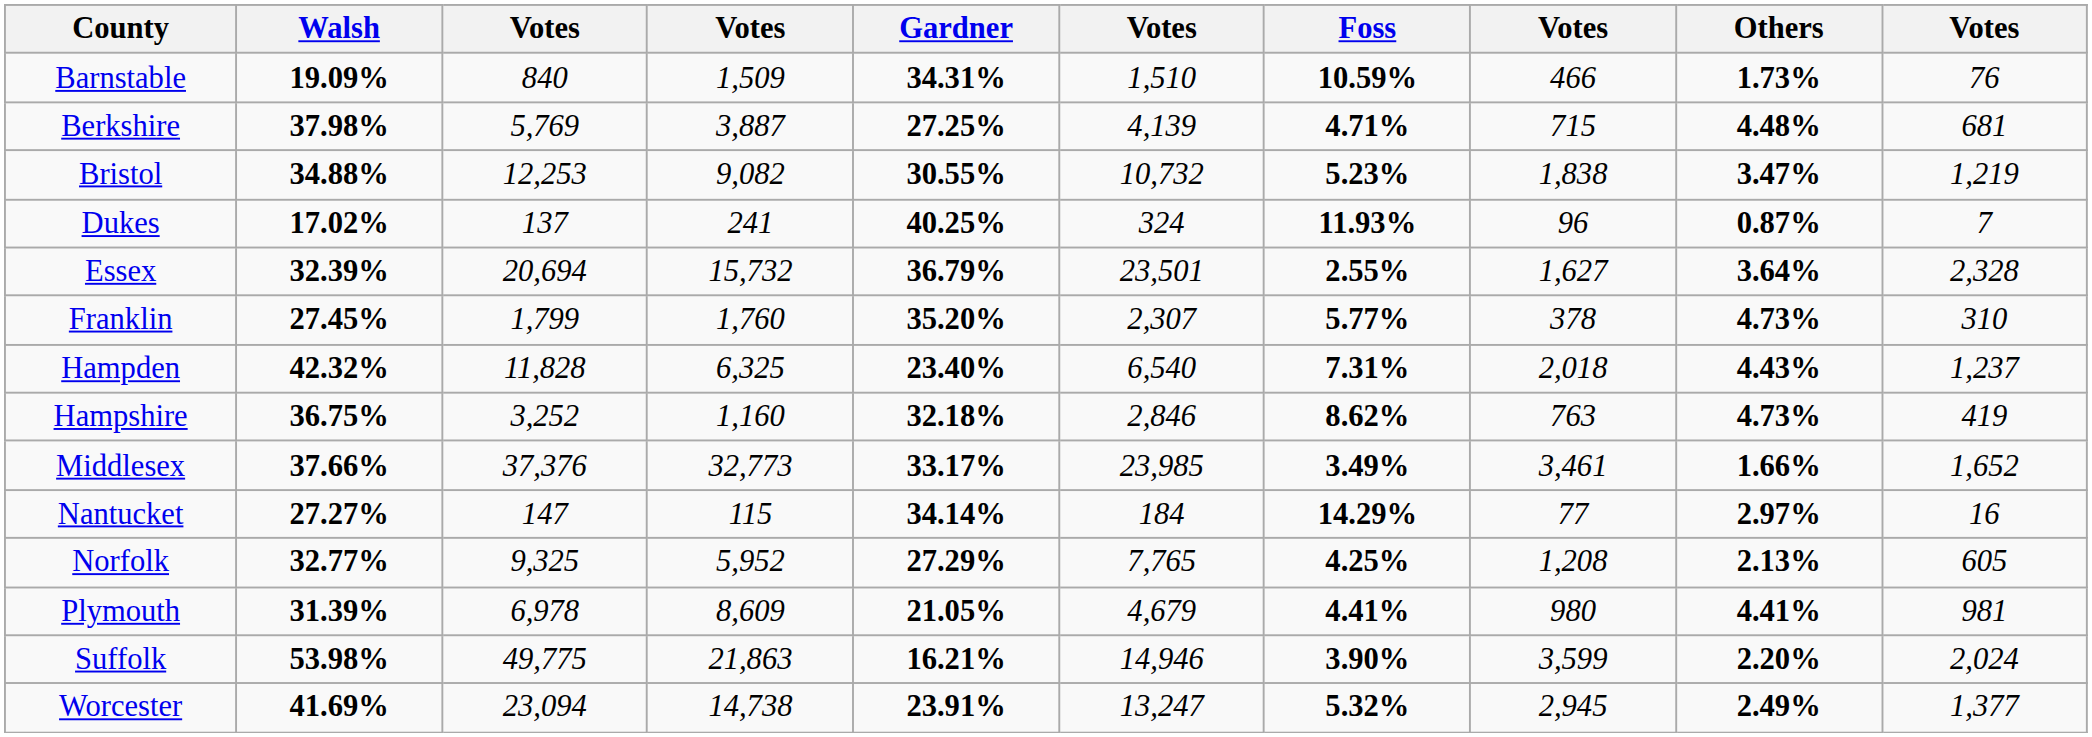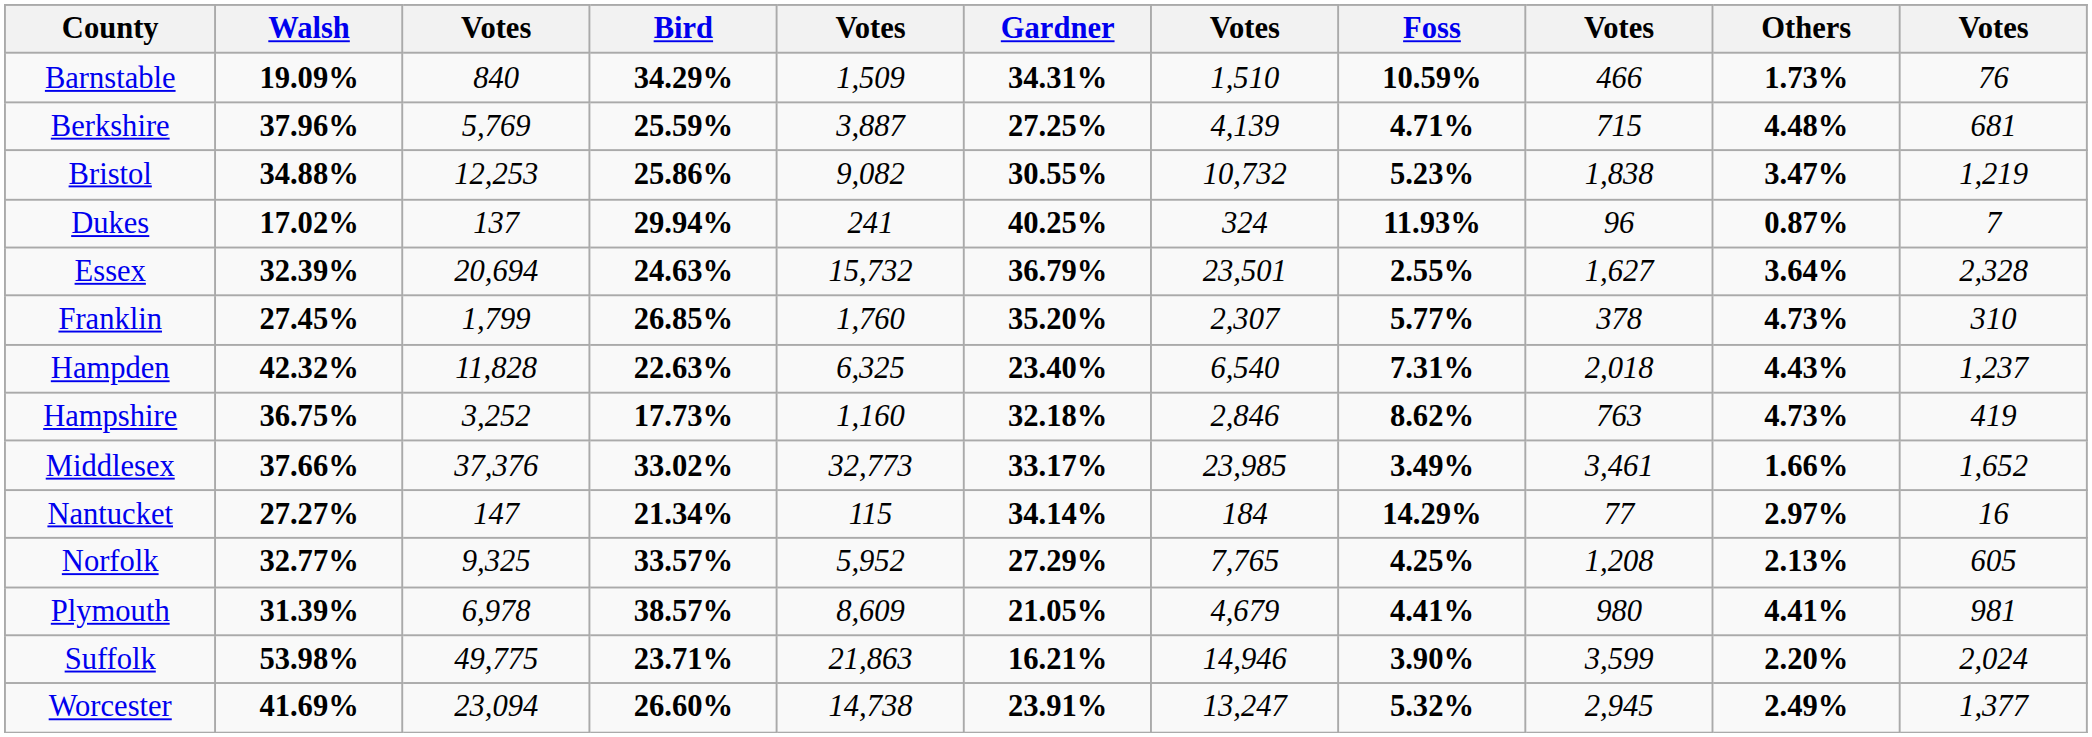+ column: Bird | 34.29% | 25.59% | 25.86% | 29.94% | 24.63% | 26.85% | 22.63% | 17.73% | 33.02% | 21.34% | 33.57% | 38.57% | 23.71% | 26.60%
Berkshire | Walsh: 37.98% -> 37.96%
